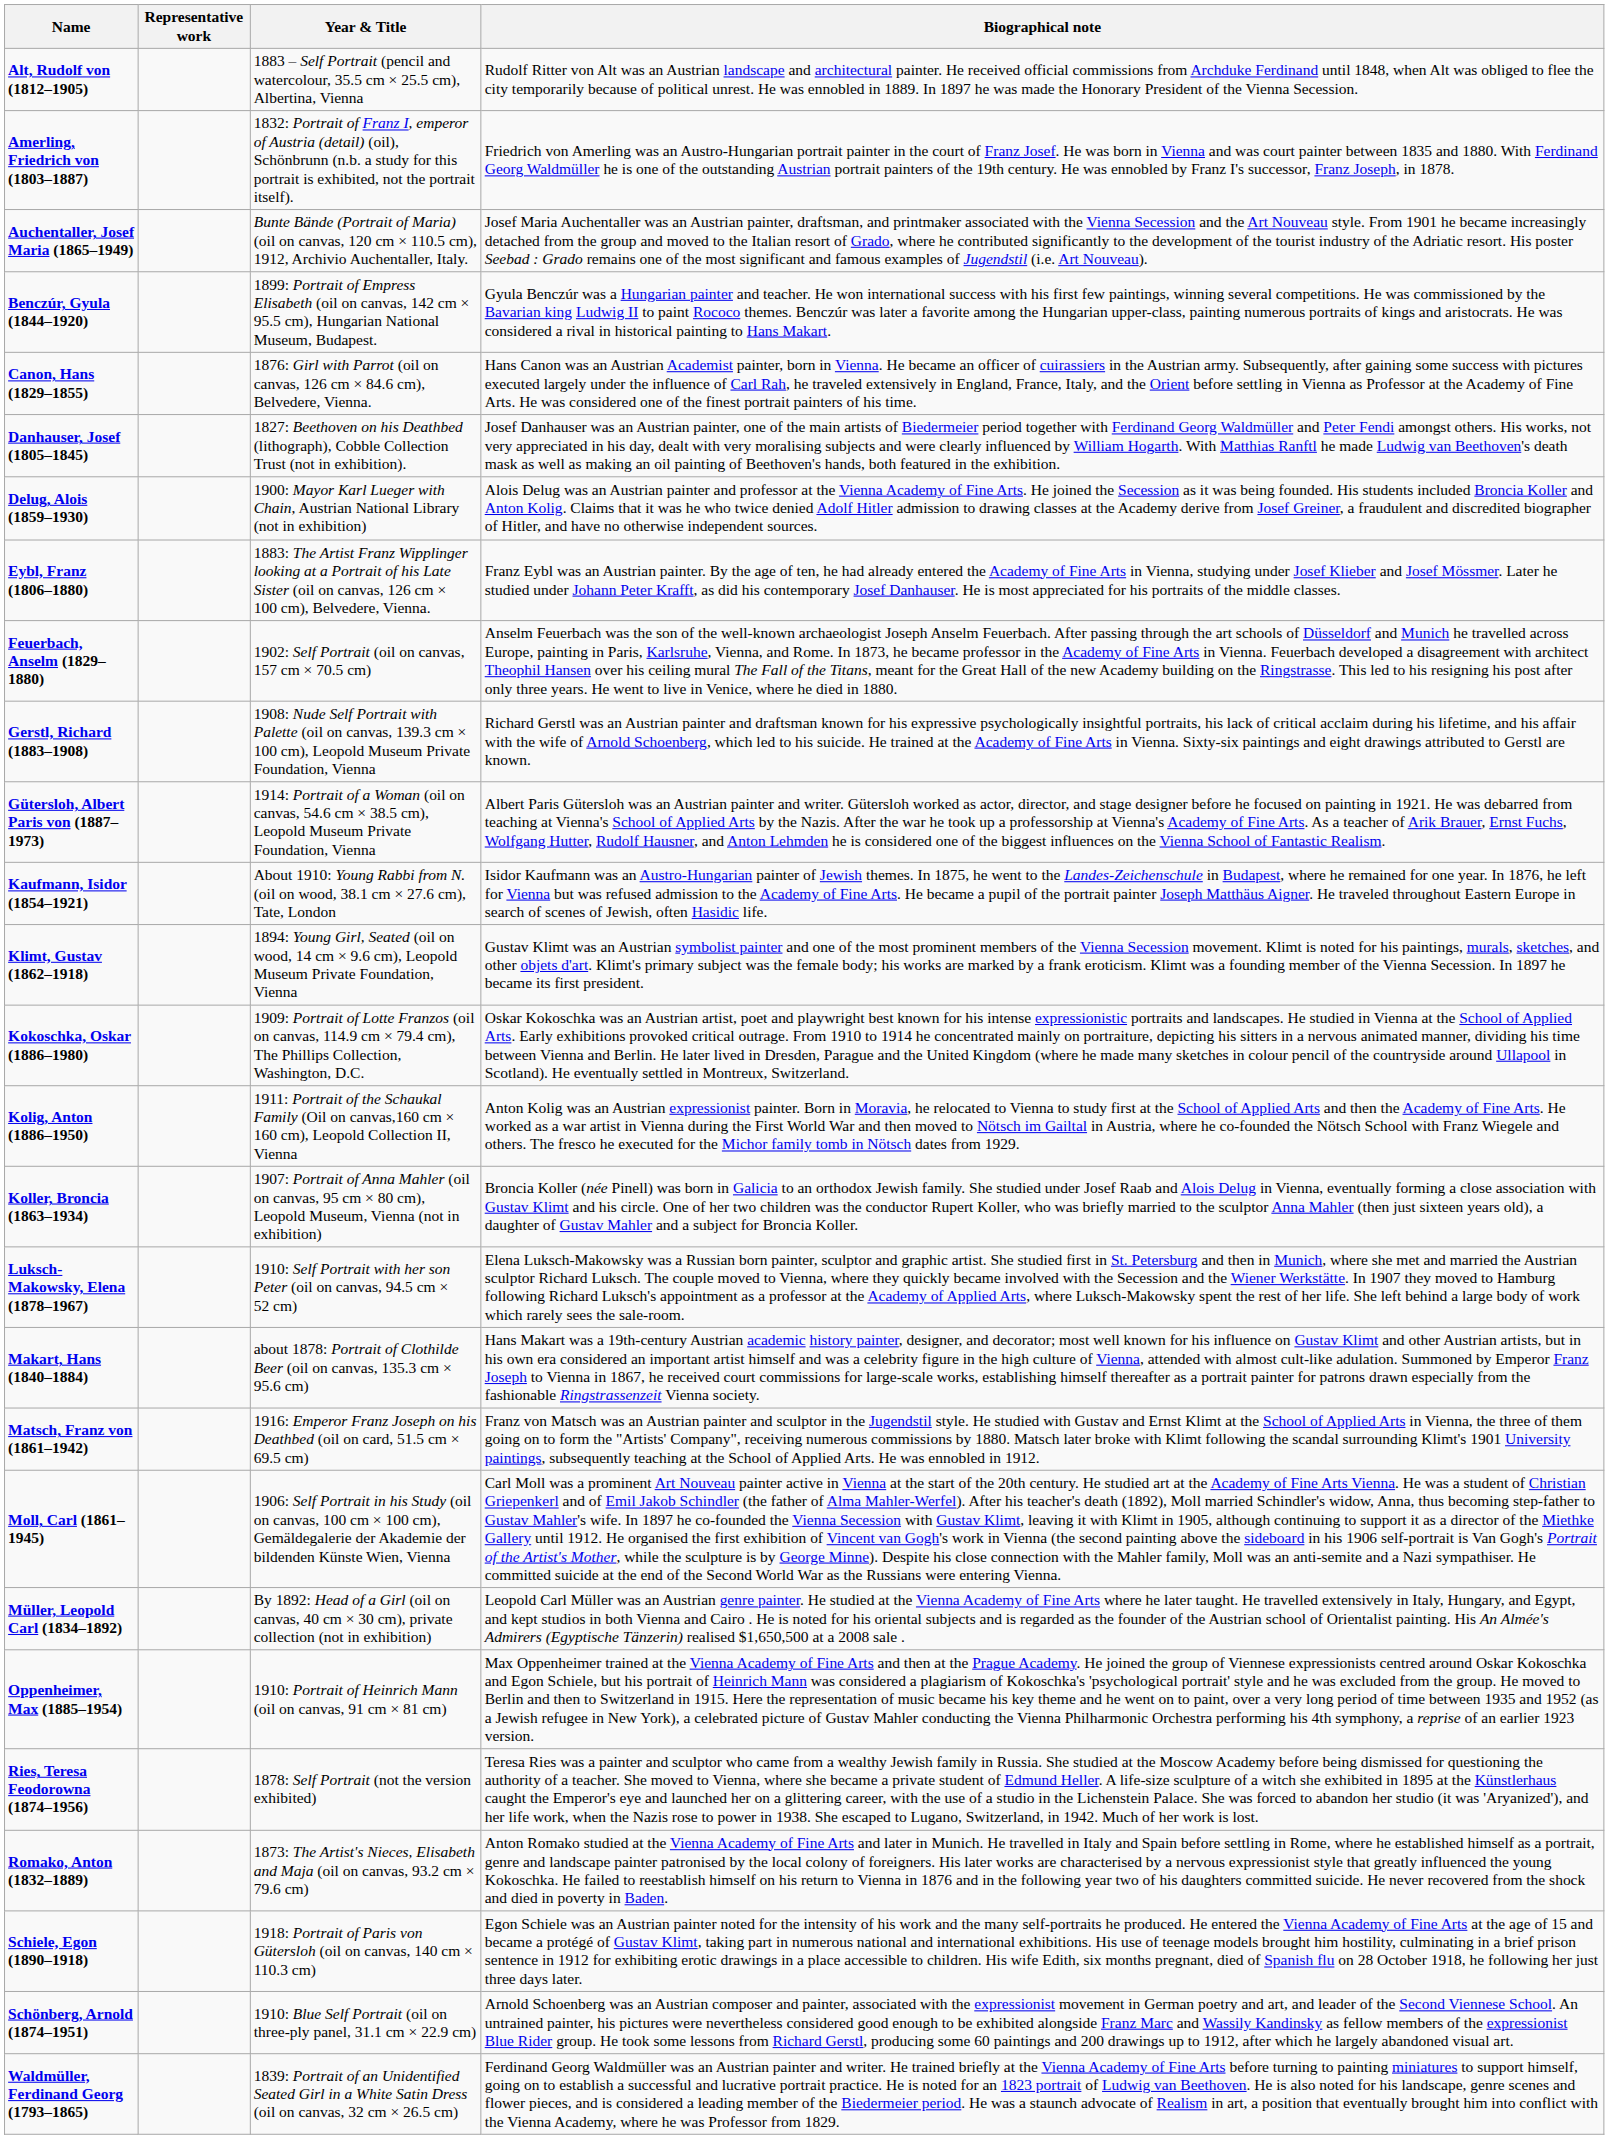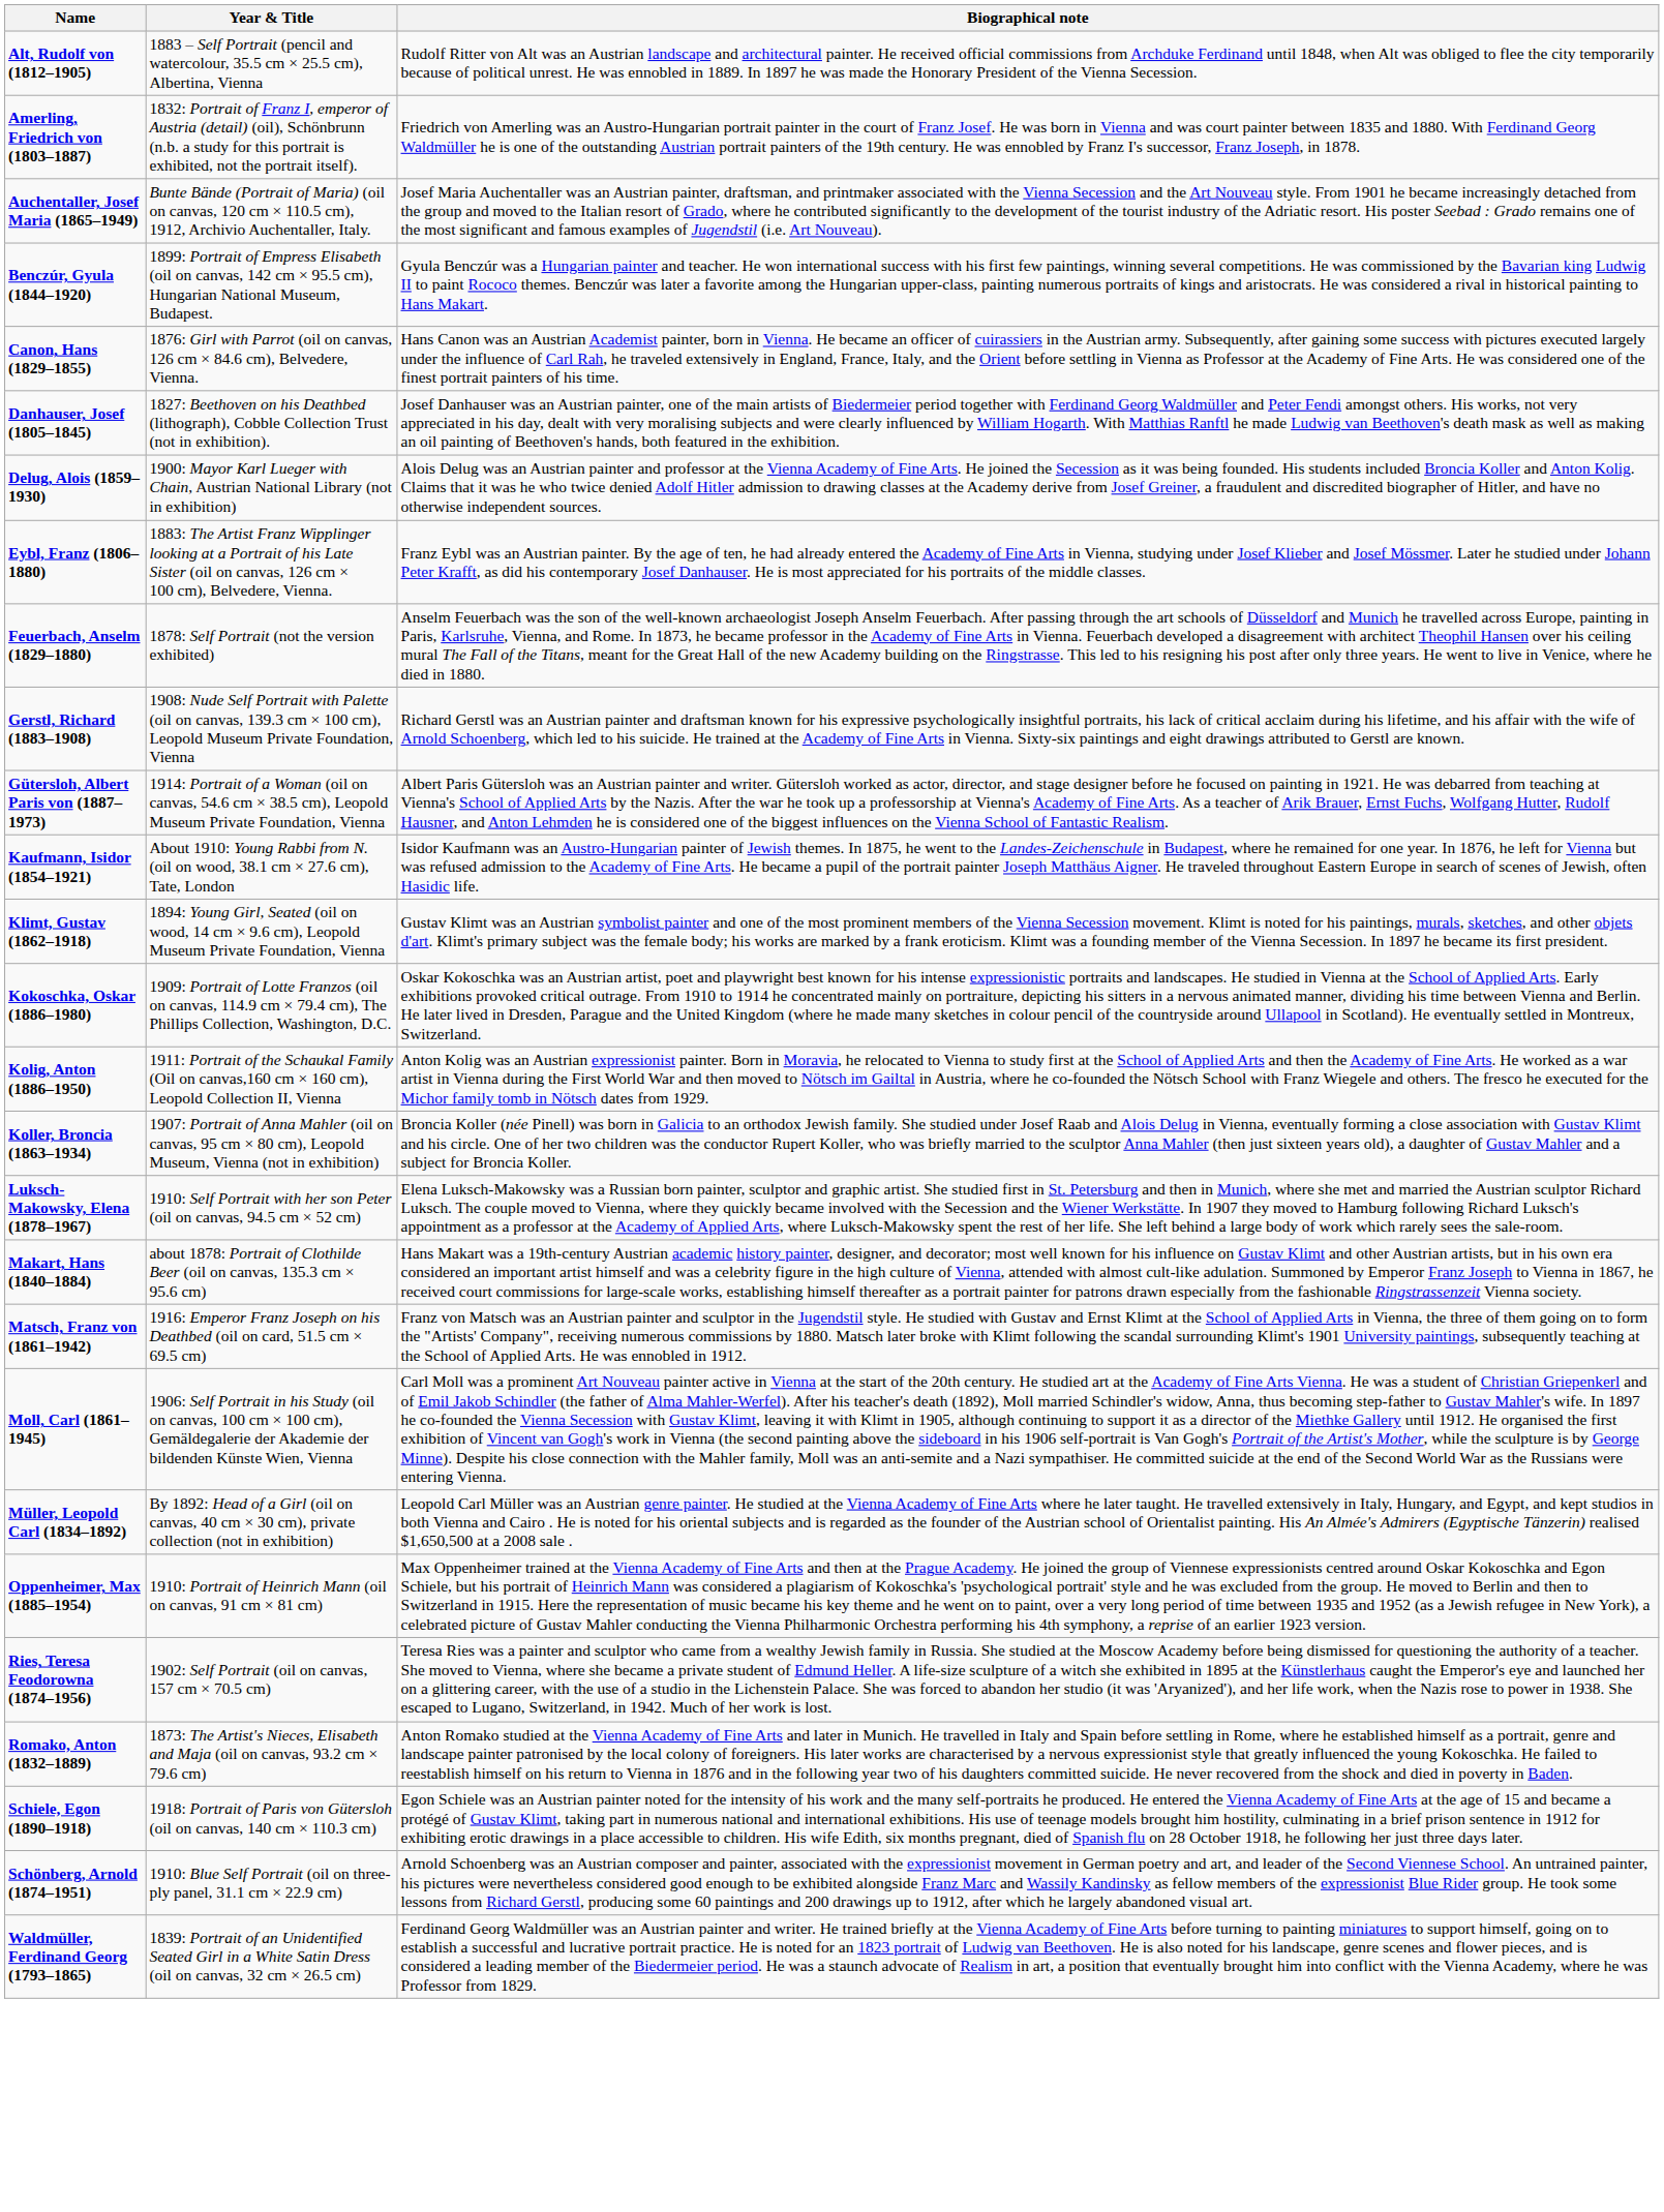- column: Representative work
Feuerbach, Anselm (1829–1880) | Year & Title: 1902: Self Portrait (oil on canvas, 157 cm × 70.5 cm) -> 1878: Self Portrait (not the version exhibited)
Ries, Teresa Feodorowna (1874–1956) | Year & Title: 1878: Self Portrait (not the version exhibited) -> 1902: Self Portrait (oil on canvas, 157 cm × 70.5 cm)
